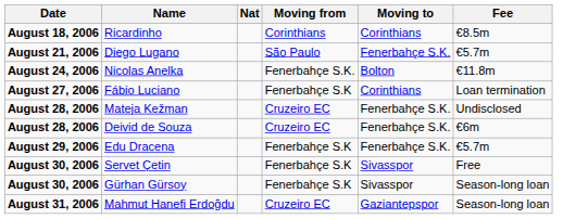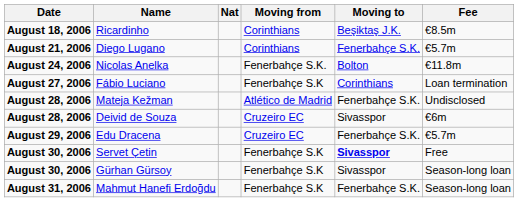Ricardinho | Moving to: Corinthians -> Beşiktaş J.K.
Diego Lugano | Moving from: São Paulo -> Corinthians
Mateja Kežman | Moving from: Cruzeiro EC -> Atlético de Madrid
Deivid de Souza | Moving to: Fenerbahçe S.K. -> Sivasspor
Edu Dracena | Moving from: Fenerbahçe S.K -> Cruzeiro EC
Servet Çetin | Moving to: normal -> bold
Mahmut Hanefi Erdoğdu | Moving from: Cruzeiro EC -> Fenerbahçe S.K
Mahmut Hanefi Erdoğdu | Moving to: Gaziantepspor -> Fenerbahçe S.K.
